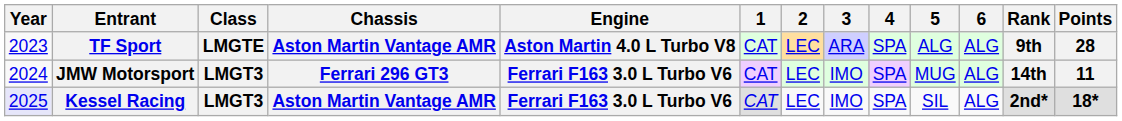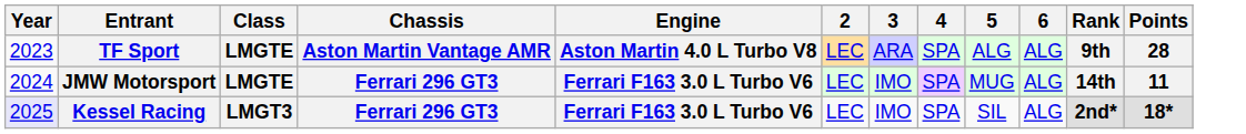- column: 1 | CAT | CAT | CAT
JMW Motorsport | Class: LMGT3 -> LMGTE
Kessel Racing | Chassis: Aston Martin Vantage AMR -> Ferrari 296 GT3
